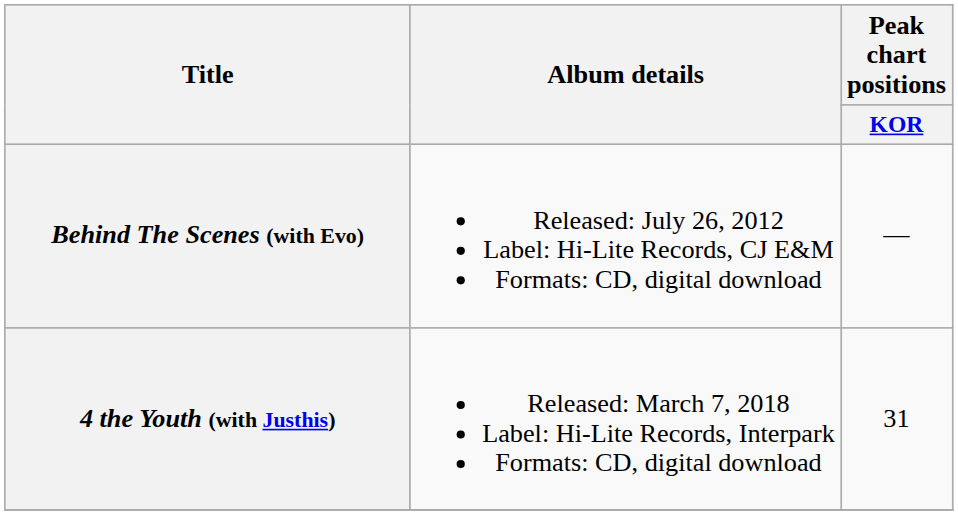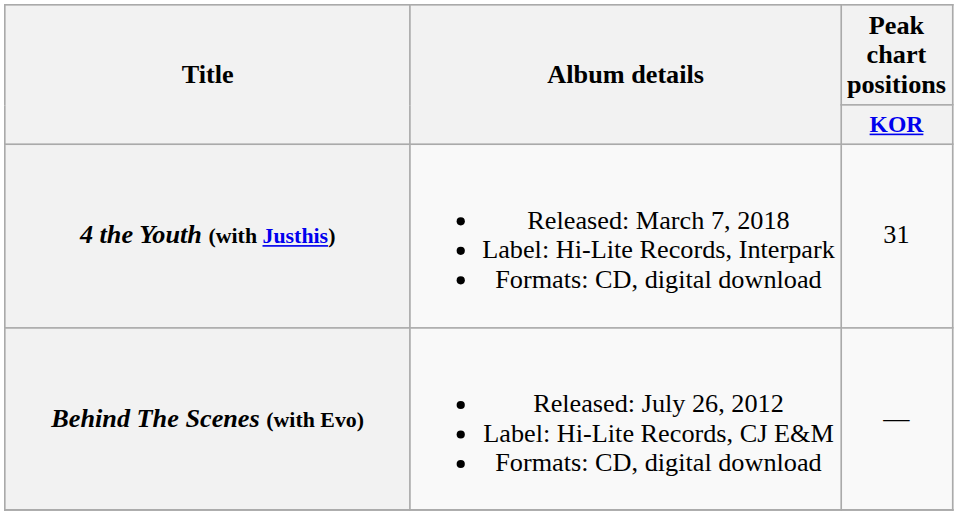rows swapped: Behind The Scenes (with Evo) <-> 4 the Youth (with Justhis)
